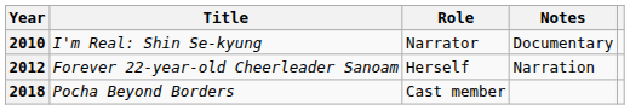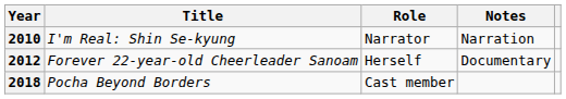2010 | Notes: Documentary -> Narration
2012 | Notes: Narration -> Documentary
